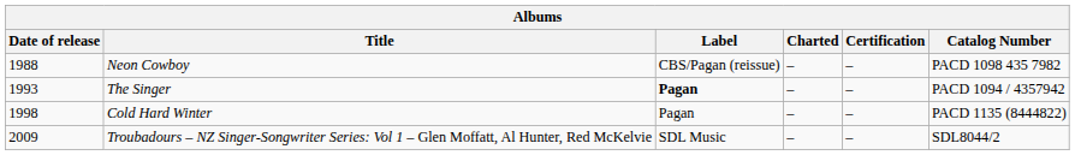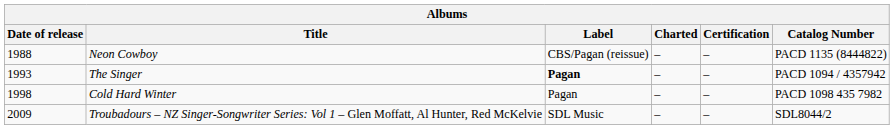Neon Cowboy | Catalog Number: PACD 1098 435 7982 -> PACD 1135 (8444822)
Cold Hard Winter | Catalog Number: PACD 1135 (8444822) -> PACD 1098 435 7982
